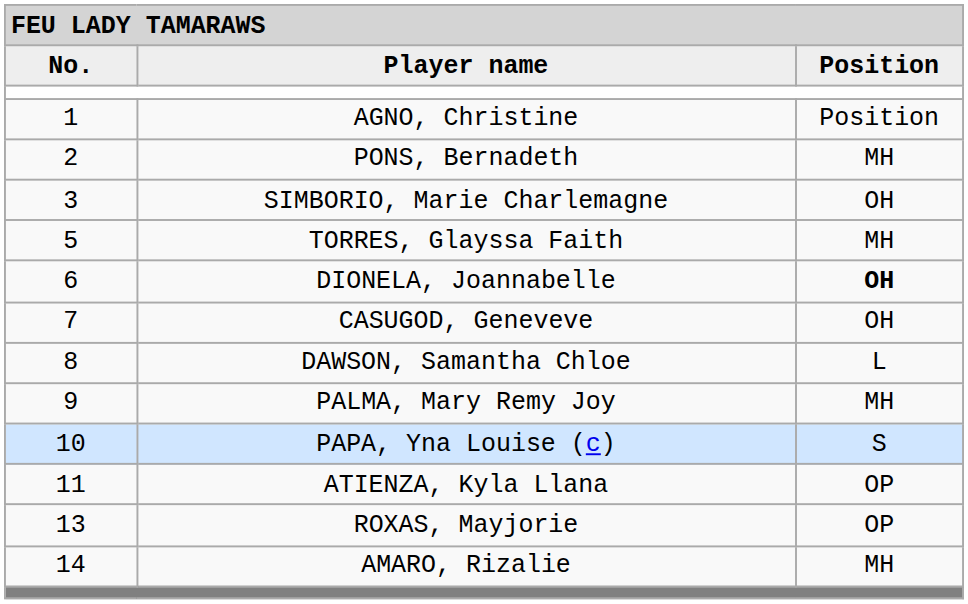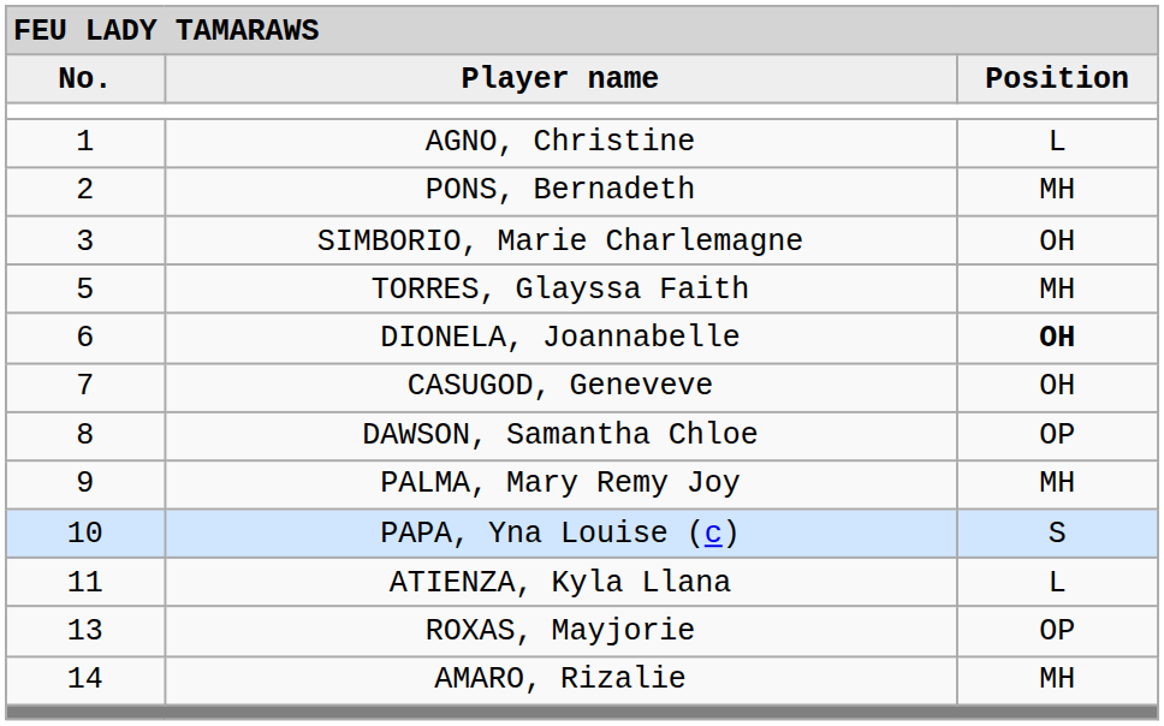AGNO, Christine | column 3: Position -> L
DAWSON, Samantha Chloe | column 3: L -> OP
ATIENZA, Kyla Llana | column 3: OP -> L
